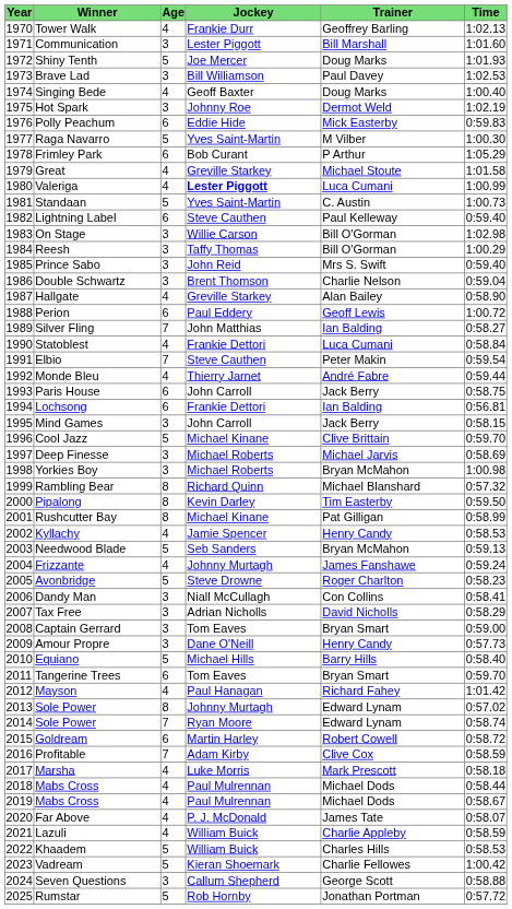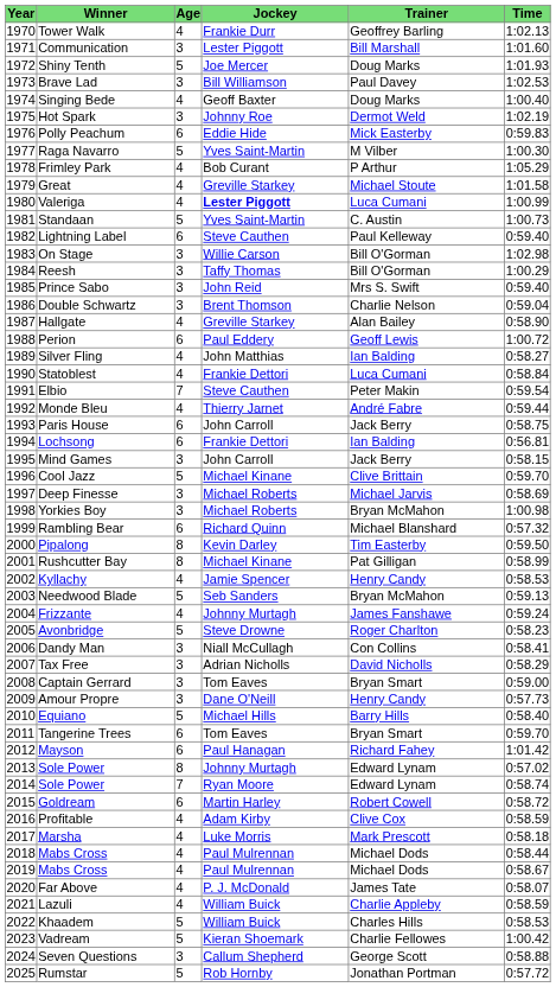Frimley Park | Age: 6 -> 4
Silver Fling | Age: 7 -> 4
Rambling Bear | Age: 8 -> 6
Mayson | Age: 4 -> 6
Profitable | Age: 7 -> 4
